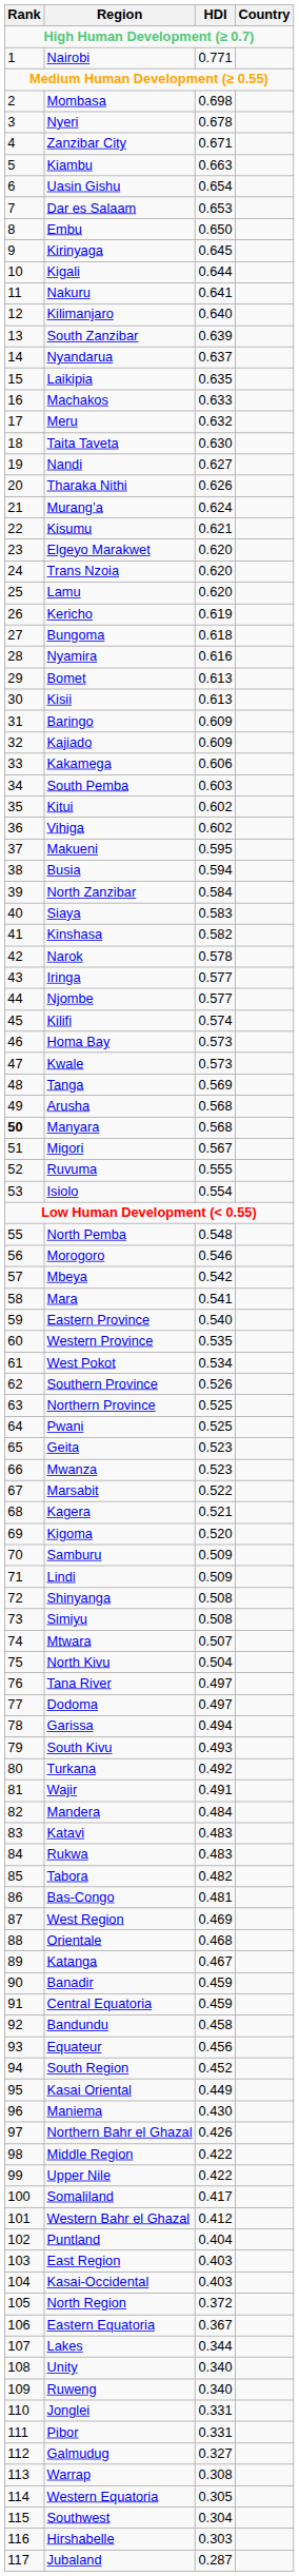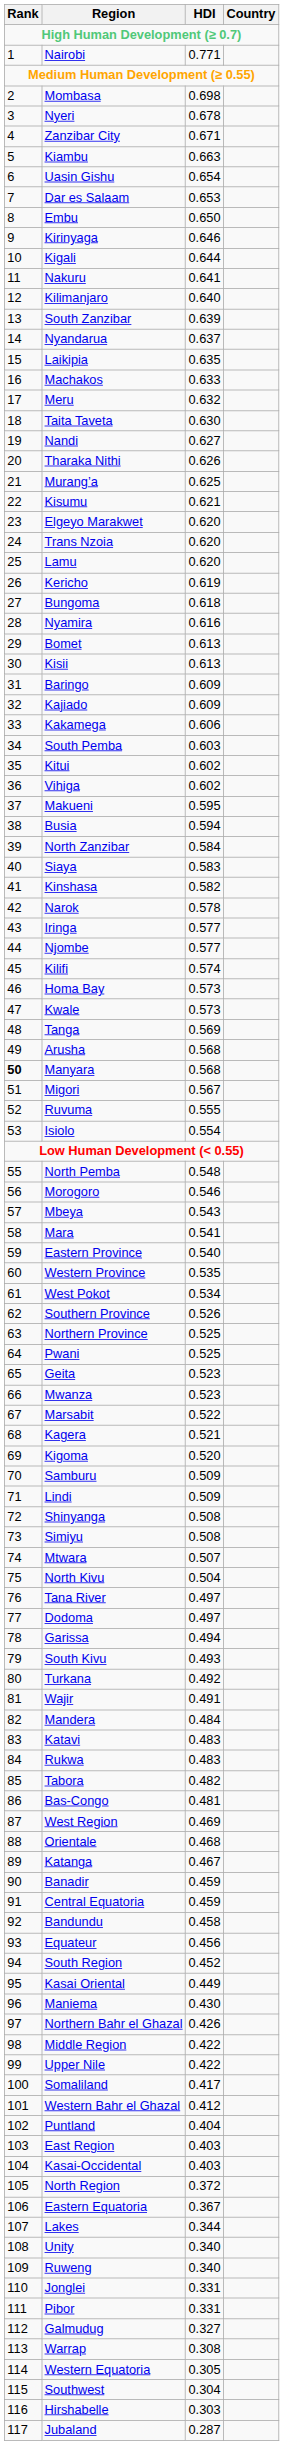Kirinyaga | HDI: 0.645 -> 0.646
Murang’a | HDI: 0.624 -> 0.625
Mbeya | HDI: 0.542 -> 0.543
